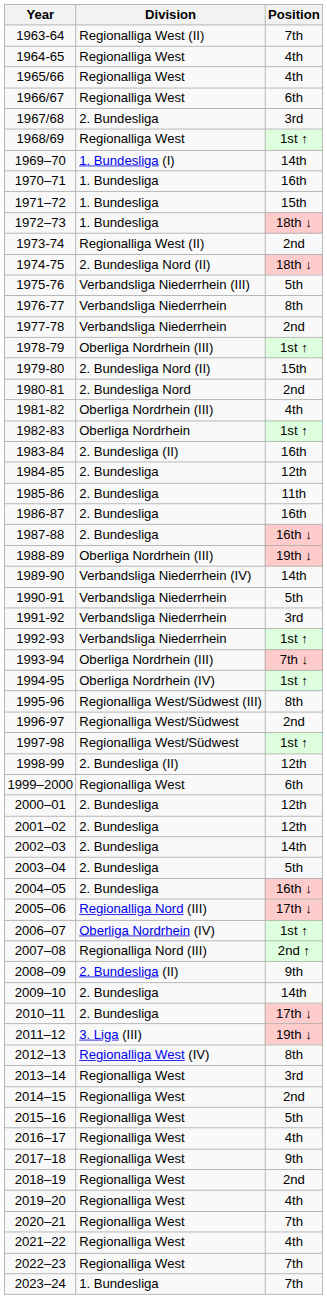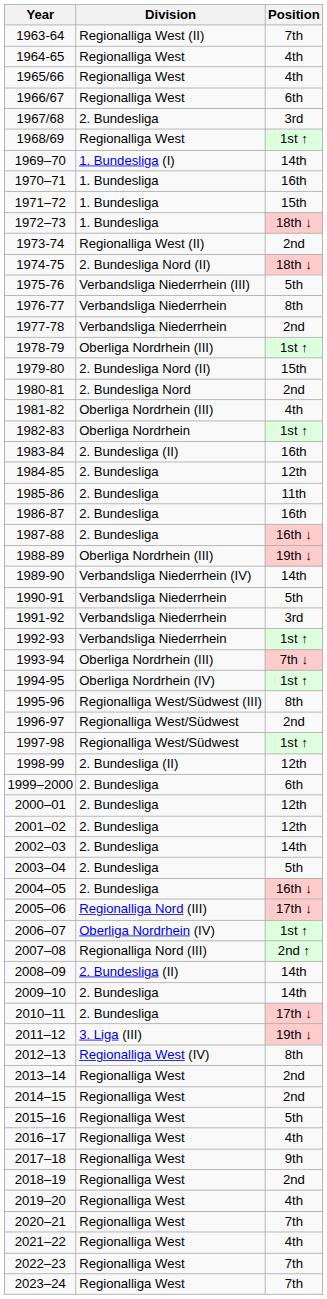1999–2000 | Division: Regionalliga West -> 2. Bundesliga
2008–09 | Position: 9th -> 14th
2013–14 | Position: 3rd -> 2nd
2023–24 | Division: 1. Bundesliga -> Regionalliga West
